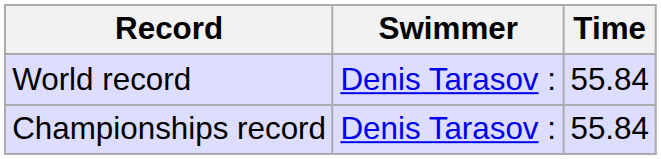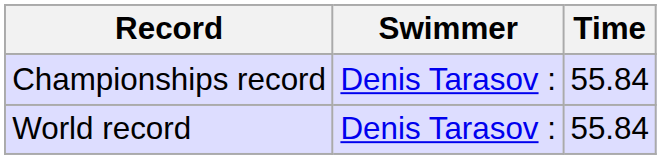rows swapped: World record <-> Championships record
